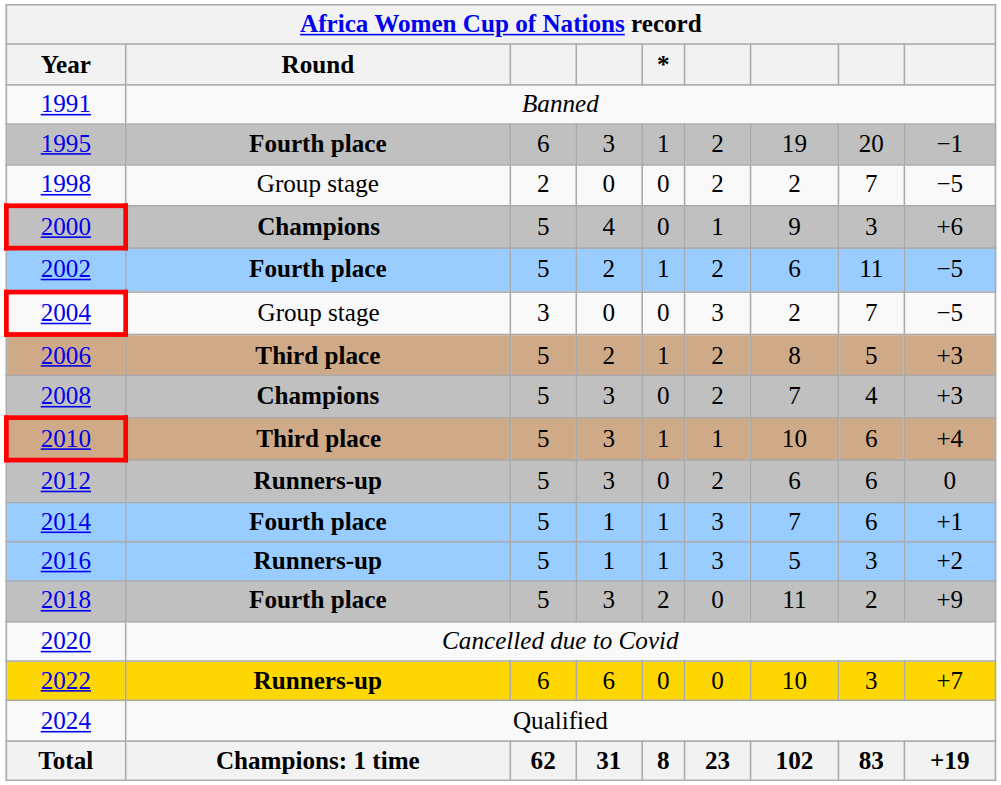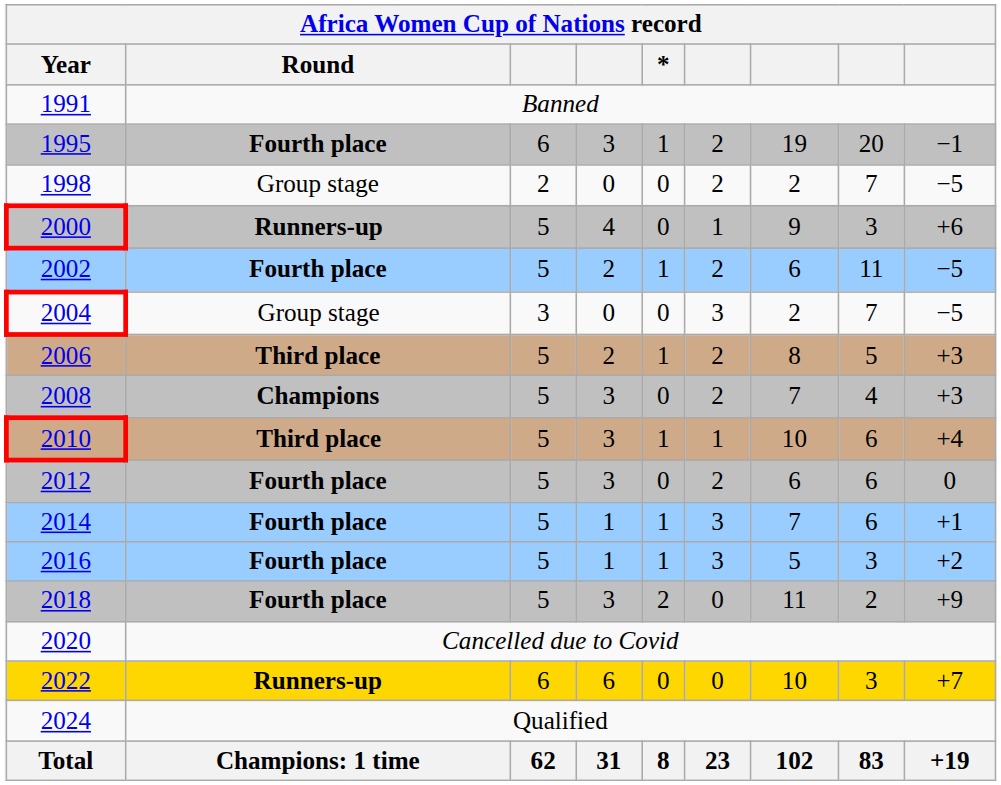2000 | Round: Champions -> Runners-up
2012 | Round: Runners-up -> Fourth place
2016 | Round: Runners-up -> Fourth place
